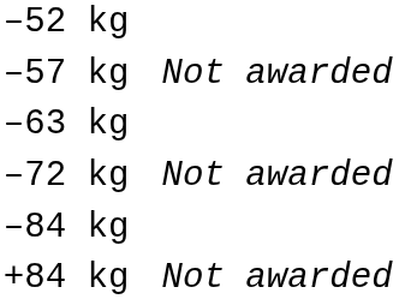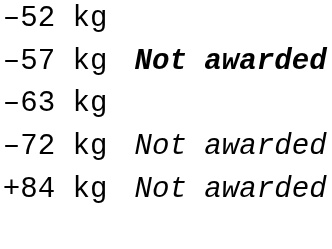–57 kg | column 4: normal -> bold
- row: –84 kg
